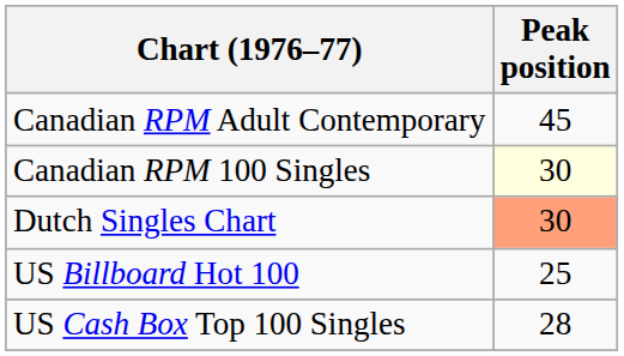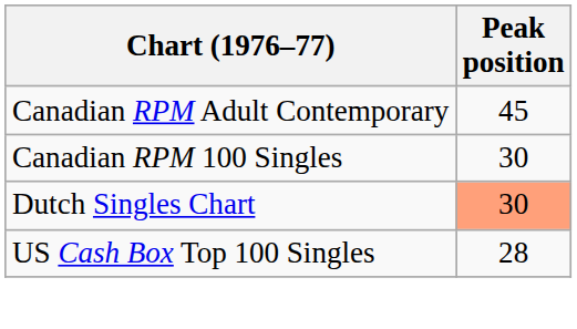Canadian RPM 100 Singles | Peak position: lightyellow background -> no background
- row: US Billboard Hot 100 | 25
